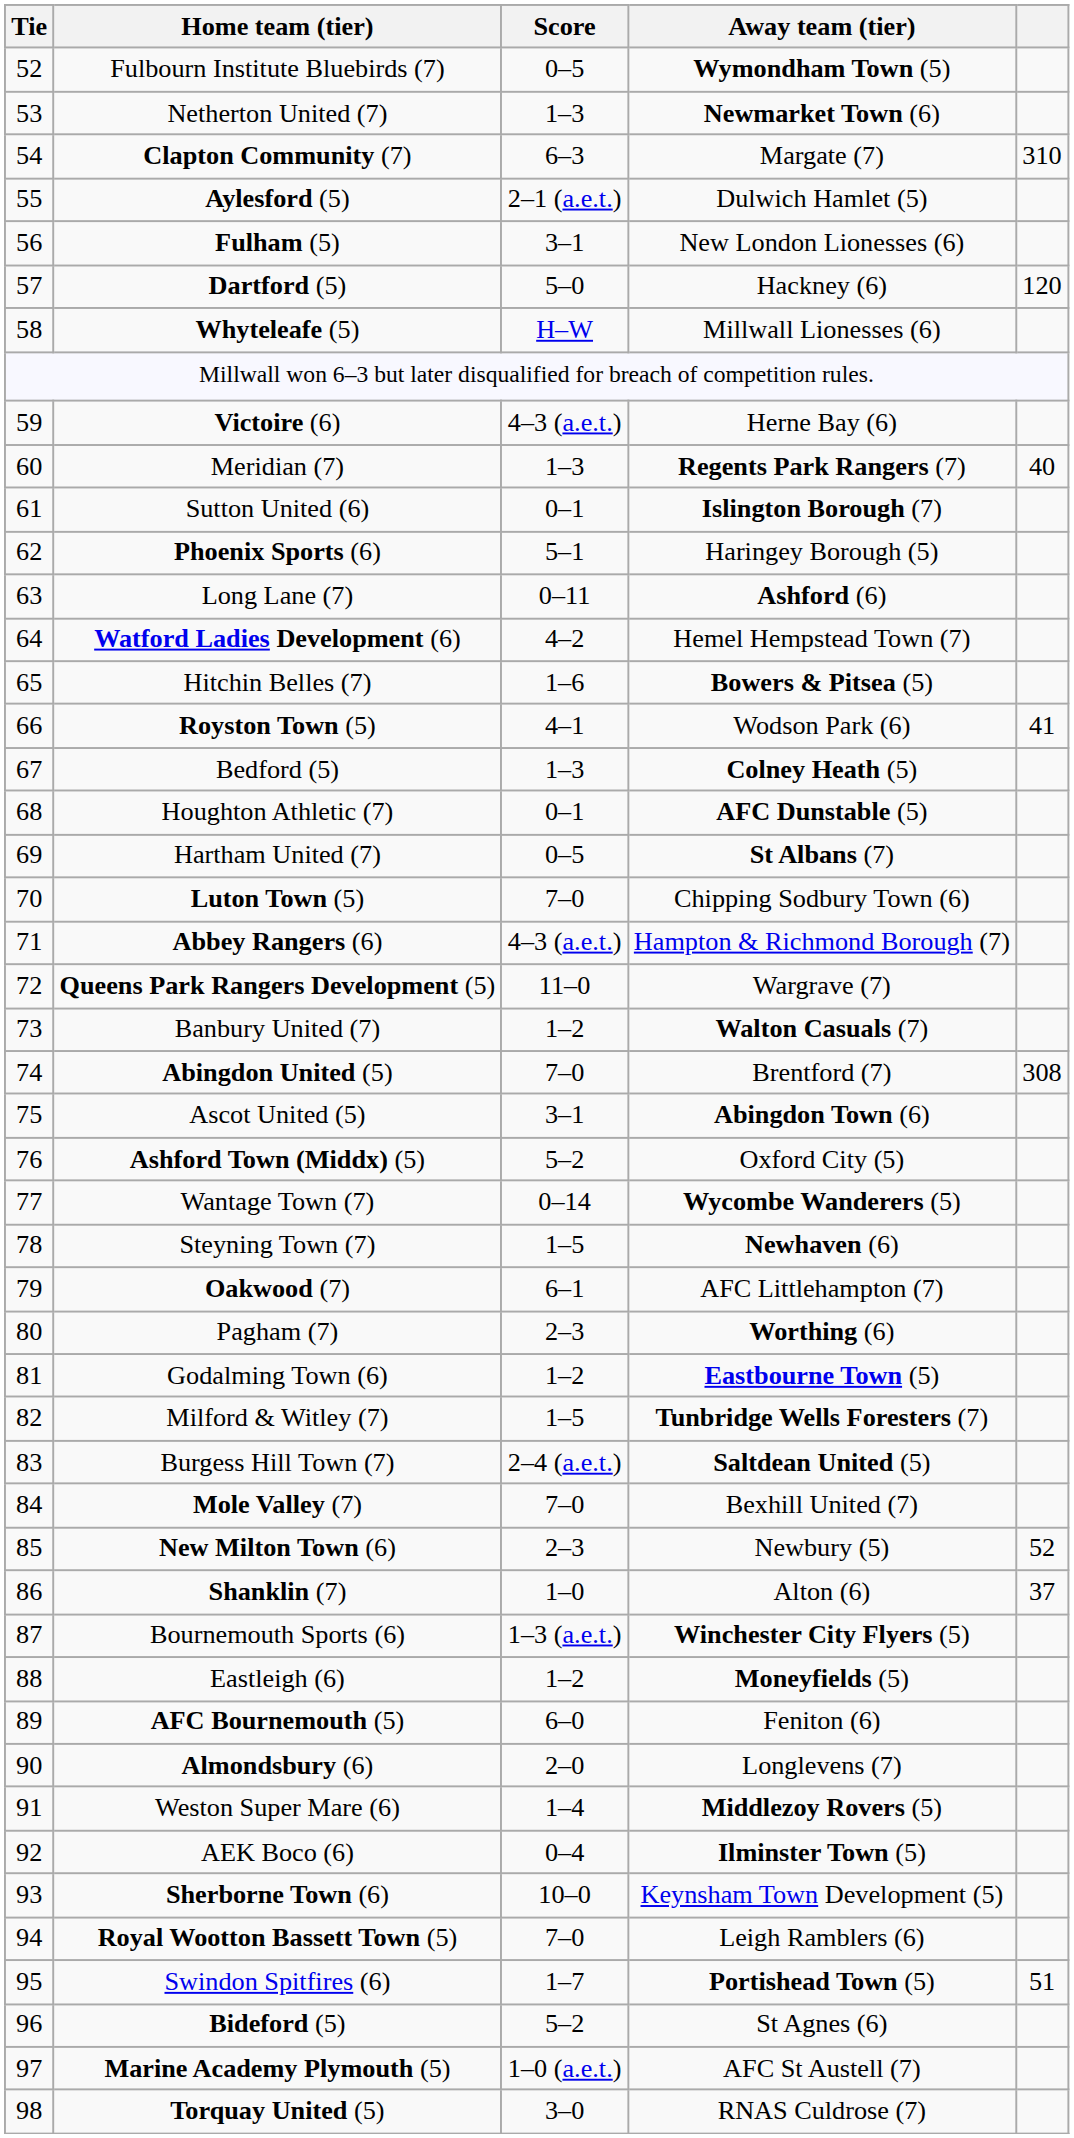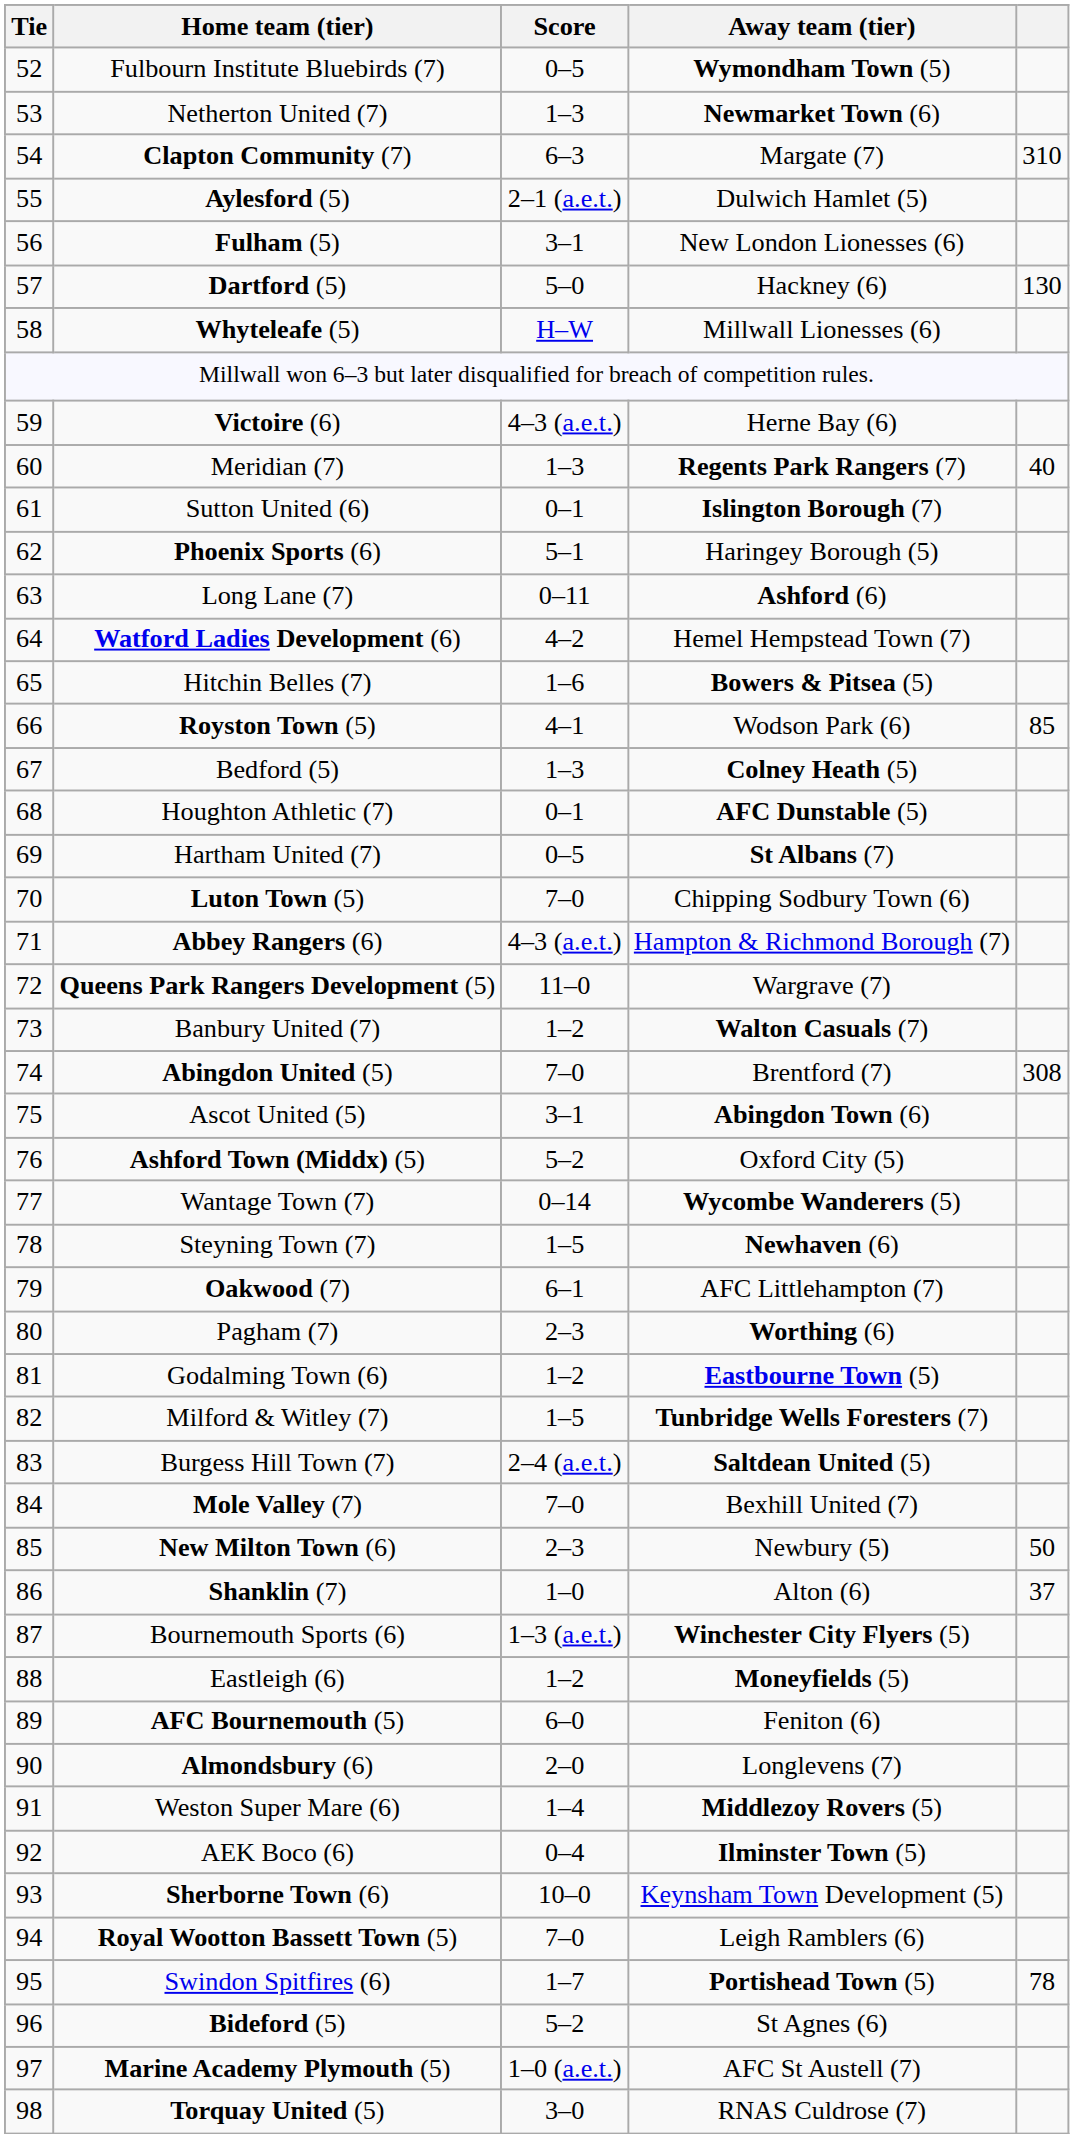Dartford (5) | column 5: 120 -> 130
Royston Town (5) | column 5: 41 -> 85
New Milton Town (6) | column 5: 52 -> 50
Swindon Spitfires (6) | column 5: 51 -> 78
